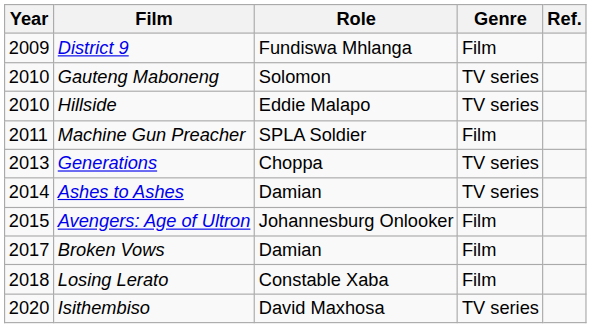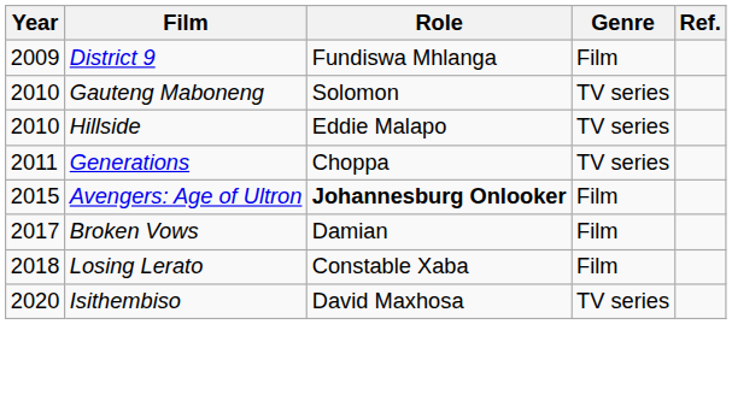- row: 2011 | Machine Gun Preacher | SPLA Soldier | Film
Generations | Year: 2013 -> 2011
- row: 2014 | Ashes to Ashes | Damian | TV series
Avengers: Age of Ultron | Role: normal -> bold
